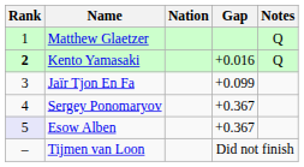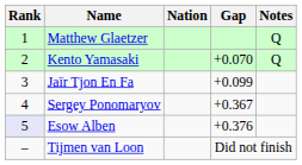Kento Yamasaki | Rank: bold -> normal
Kento Yamasaki | Gap: +0.016 -> +0.070
Esow Alben | Gap: +0.367 -> +0.376
